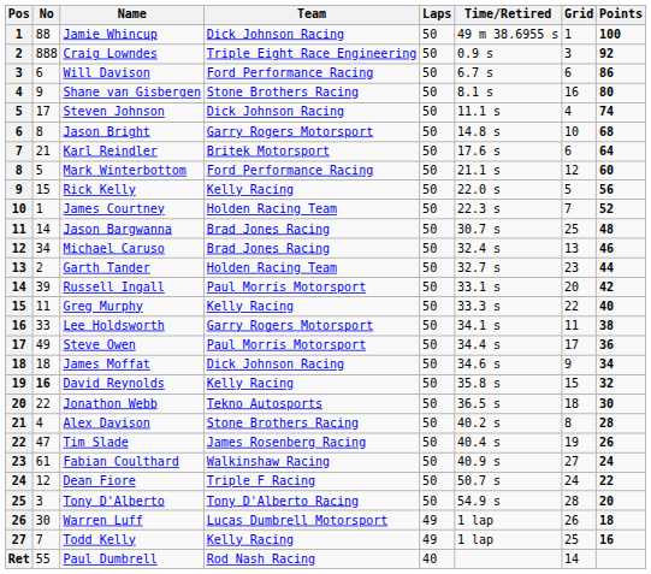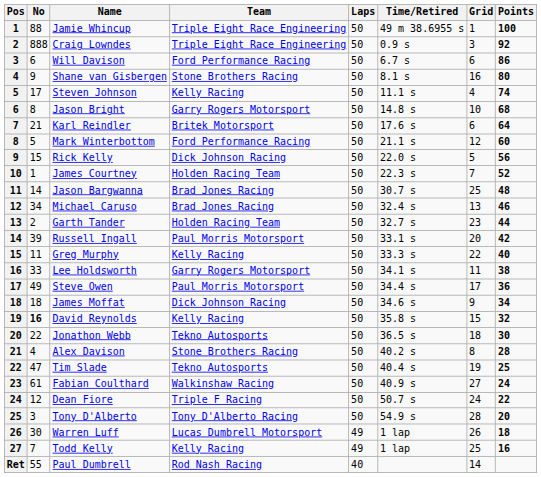Jamie Whincup | Team: Dick Johnson Racing -> Triple Eight Race Engineering
Steven Johnson | Team: Dick Johnson Racing -> Kelly Racing
Rick Kelly | Team: Kelly Racing -> Dick Johnson Racing
Tim Slade | Team: James Rosenberg Racing -> Tekno Autosports
Tim Slade | Points: 26 -> 25
